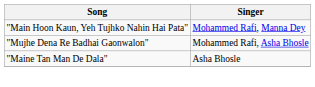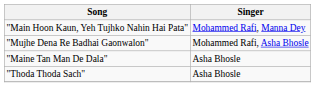+ row: "Thoda Thoda Sach" | Asha Bhosle
